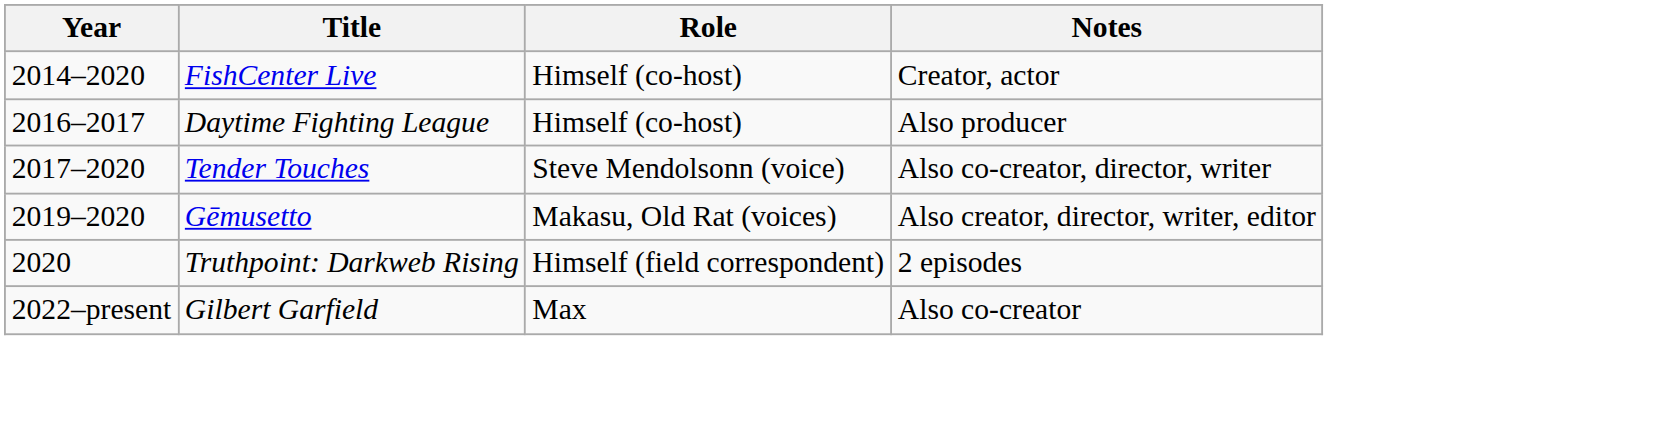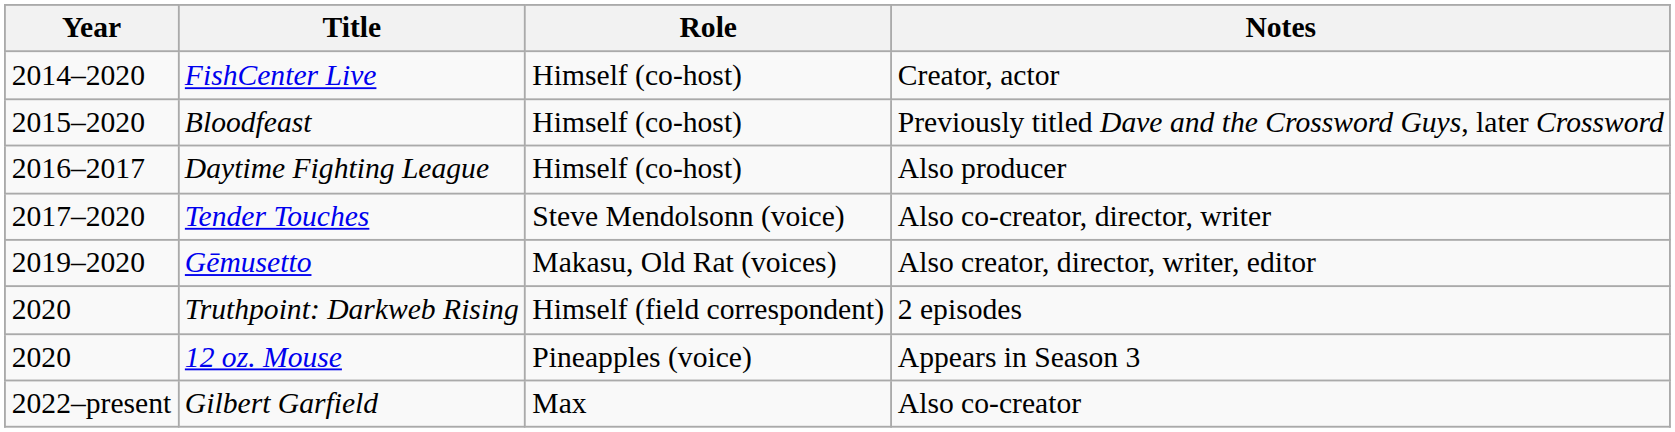+ row: 2015–2020 | Bloodfeast | Himself (co-host) | Previously titled Dave and the Crossword Guys, later Crossword
+ row: 2020 | 12 oz. Mouse | Pineapples (voice) | Appears in Season 3
